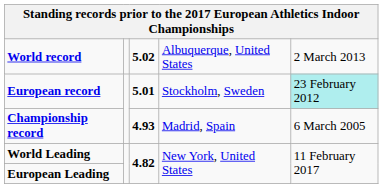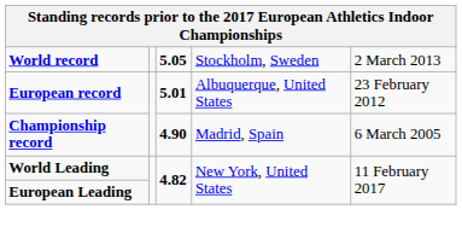World record | column 3: 5.02 -> 5.05
World record | column 4: Albuquerque, United States -> Stockholm, Sweden
European record | column 4: Stockholm, Sweden -> Albuquerque, United States
European record | column 5: paleturquoise background -> no background
Championship record | column 3: 4.93 -> 4.90
